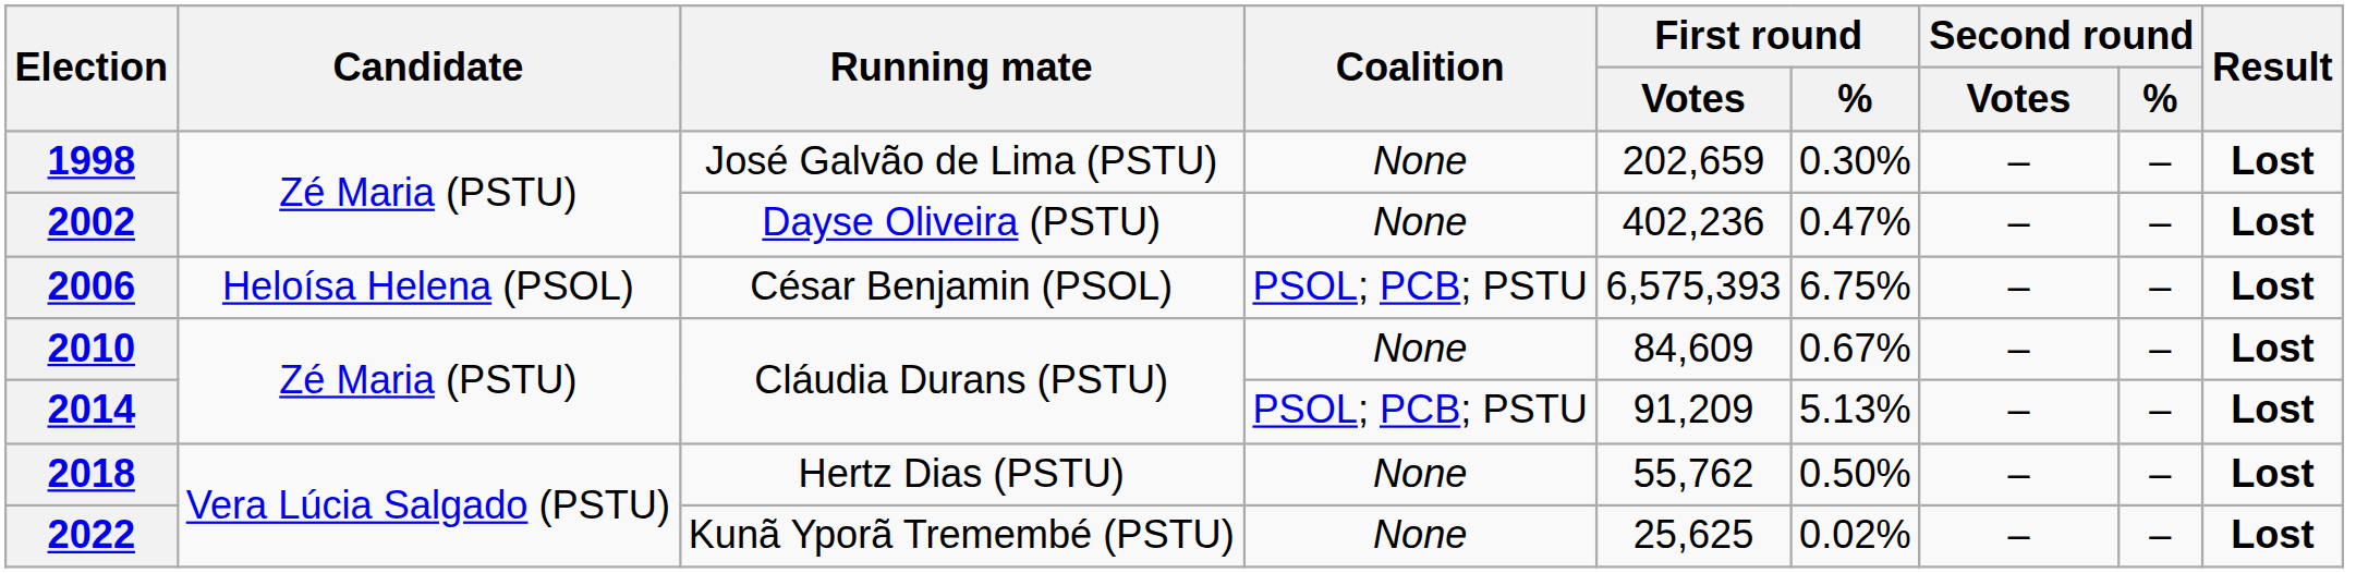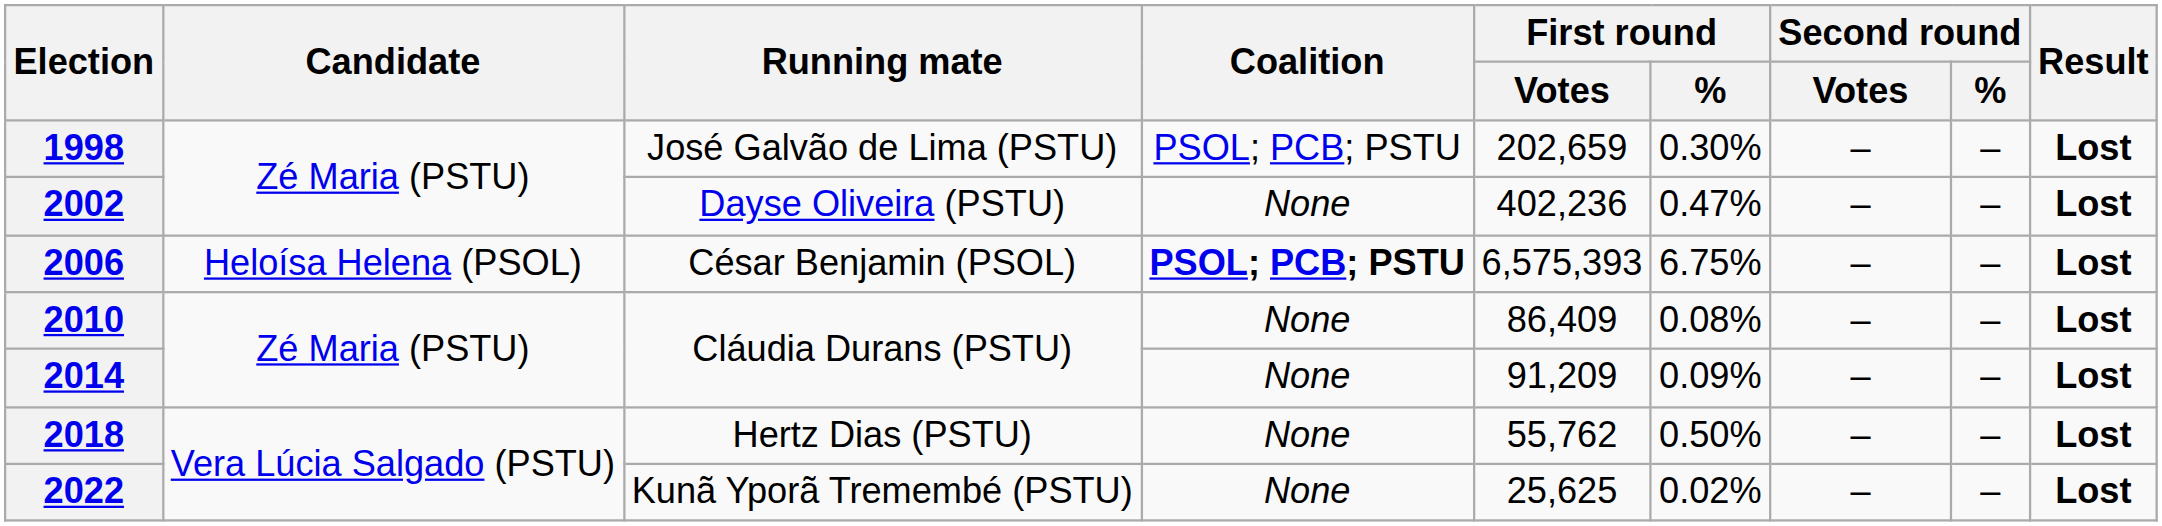1998 | Coalition: None -> PSOL; PCB; PSTU
2006 | Coalition: normal -> bold
2010 | First round / Votes: 84,609 -> 86,409
2010 | First round / %: 0.67% -> 0.08%
2014 | Coalition: PSOL; PCB; PSTU -> None
2014 | First round / %: 5.13% -> 0.09%
